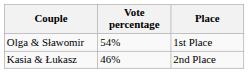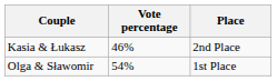rows swapped: Kasia & Łukasz <-> Olga & Sławomir
